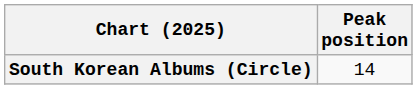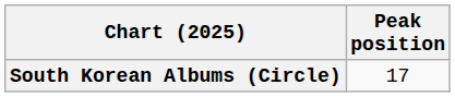South Korean Albums (Circle) | Peak position: 14 -> 17
